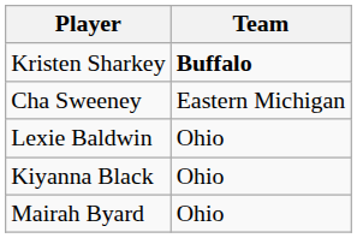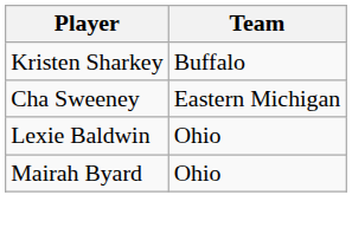Kristen Sharkey | Team: bold -> normal
- row: Kiyanna Black | Ohio
